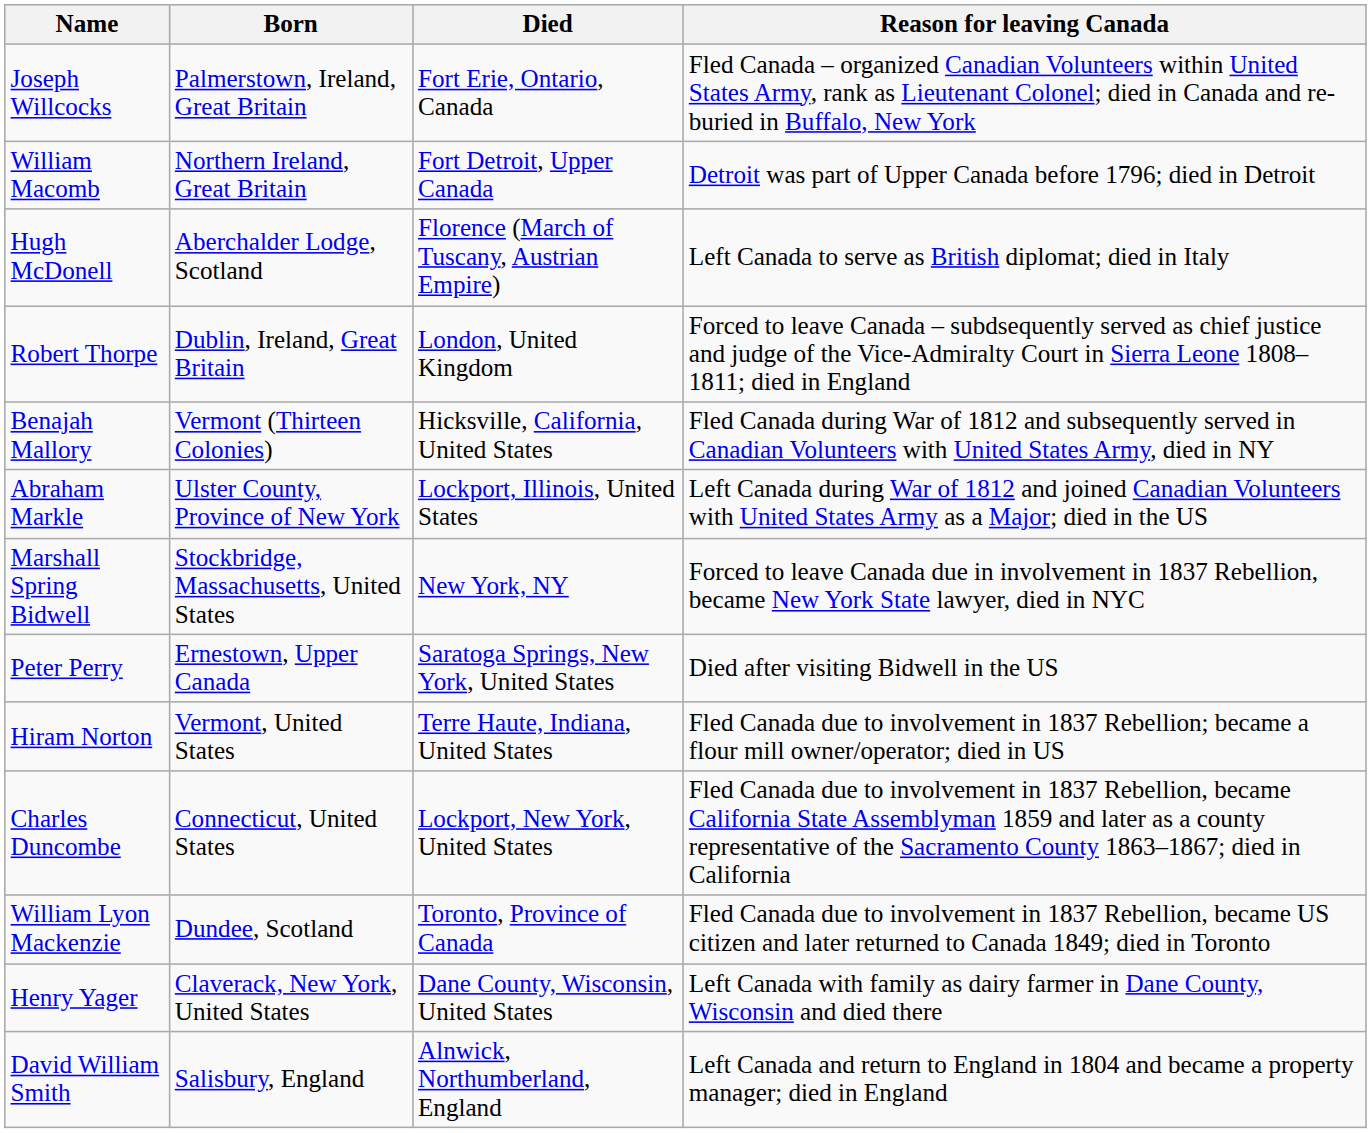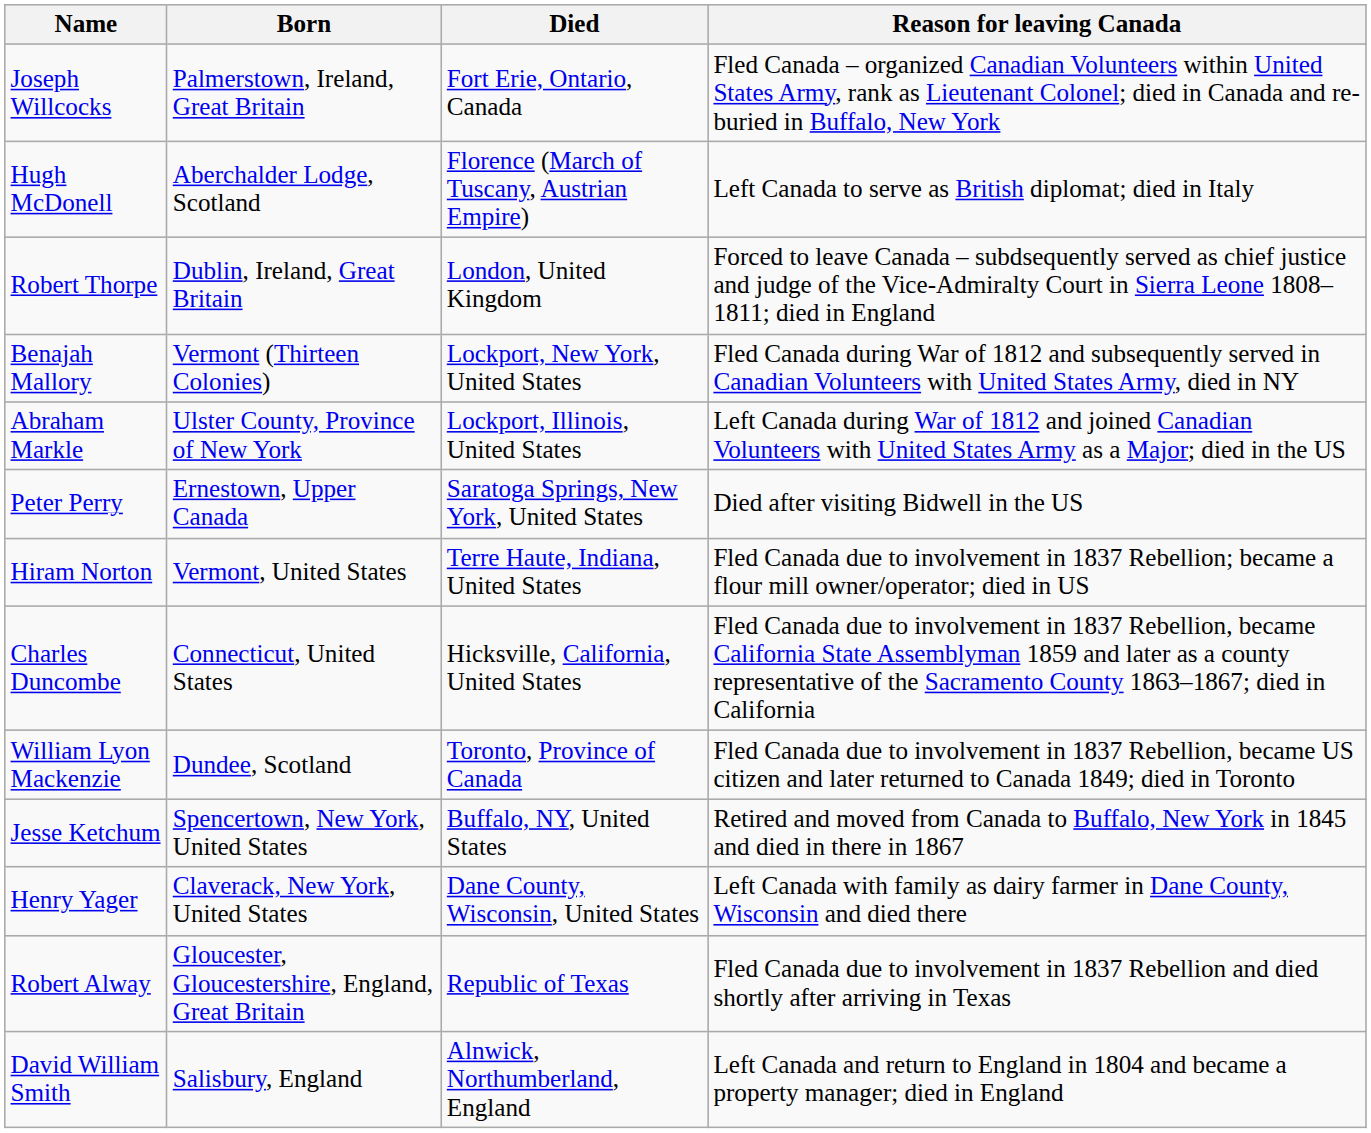- row: William Macomb | Northern Ireland, Great Britain | Fort Detroit, Upper Canada | Detroit was part of Upper Canada before 1796; died in Detroit
Benajah Mallory | Died: Hicksville, California, United States -> Lockport, New York, United States
- row: Marshall Spring Bidwell | Stockbridge, Massachusetts, United States | New York, NY | Forced to leave Canada due in involvement in 1837 Rebellion, became New York State lawyer, died in NYC
Charles Duncombe | Died: Lockport, New York, United States -> Hicksville, California, United States
+ row: Jesse Ketchum | Spencertown, New York, United States | Buffalo, NY, United States | Retired and moved from Canada to Buffalo, New York in 1845 and died in there in 1867
+ row: Robert Alway | Gloucester, Gloucestershire, England, Great Britain | Republic of Texas | Fled Canada due to involvement in 1837 Rebellion and died shortly after arriving in Texas
